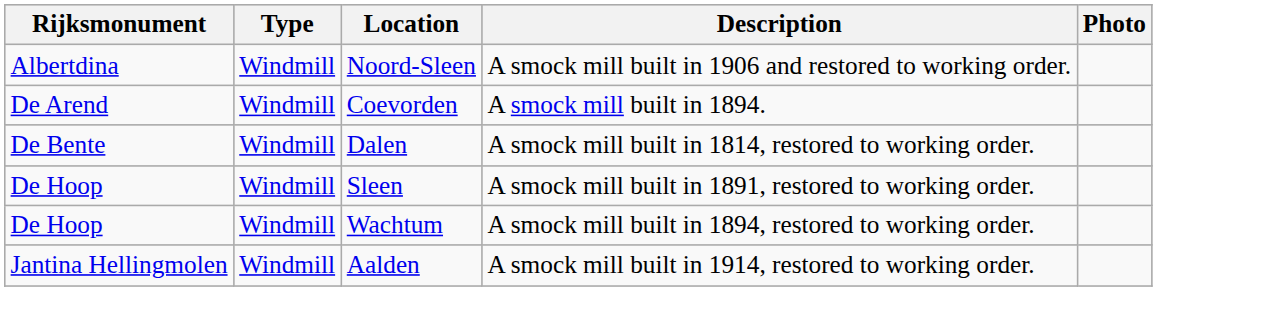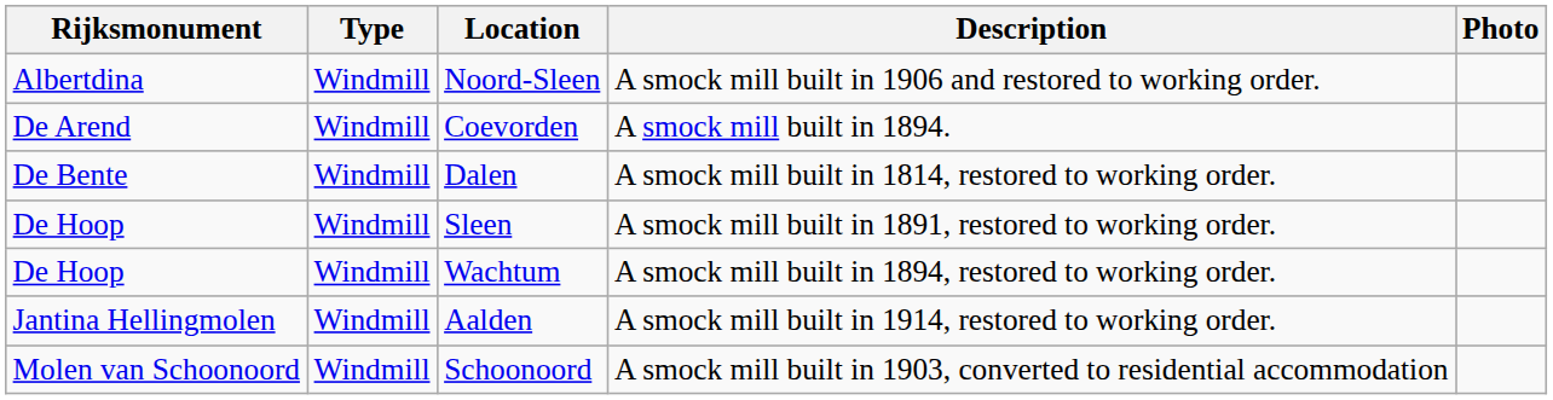+ row: Molen van Schoonoord | Windmill | Schoonoord | A smock mill built in 1903, converted to residential accommodation
